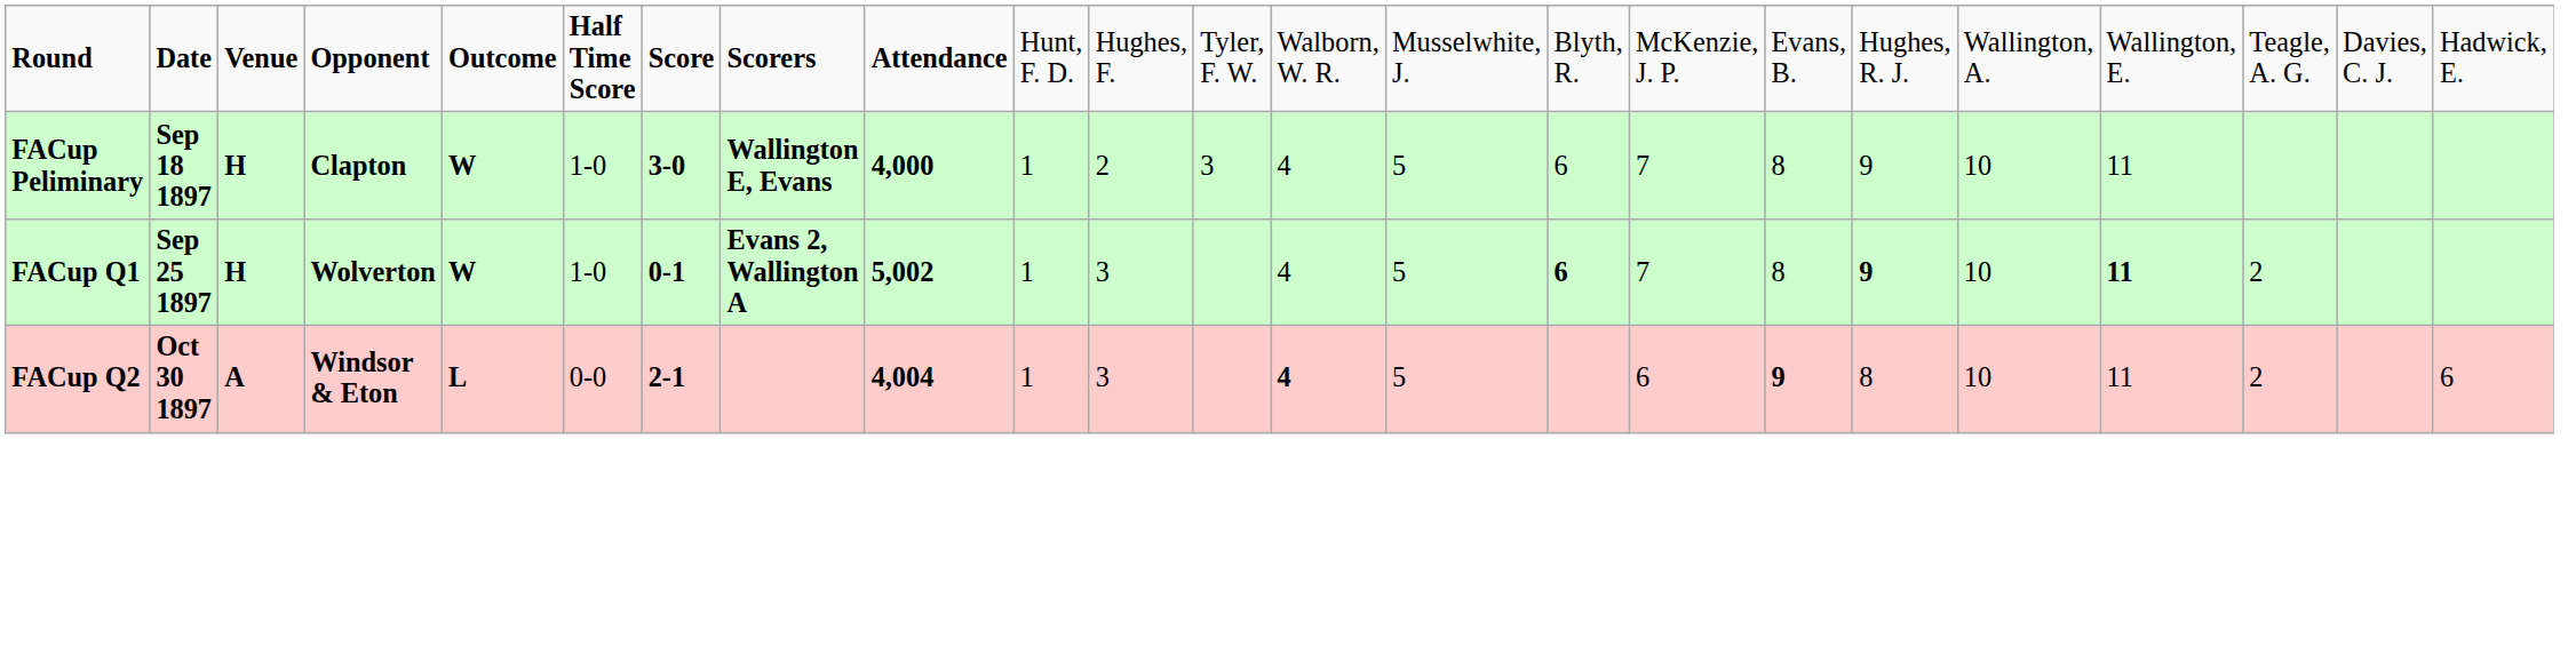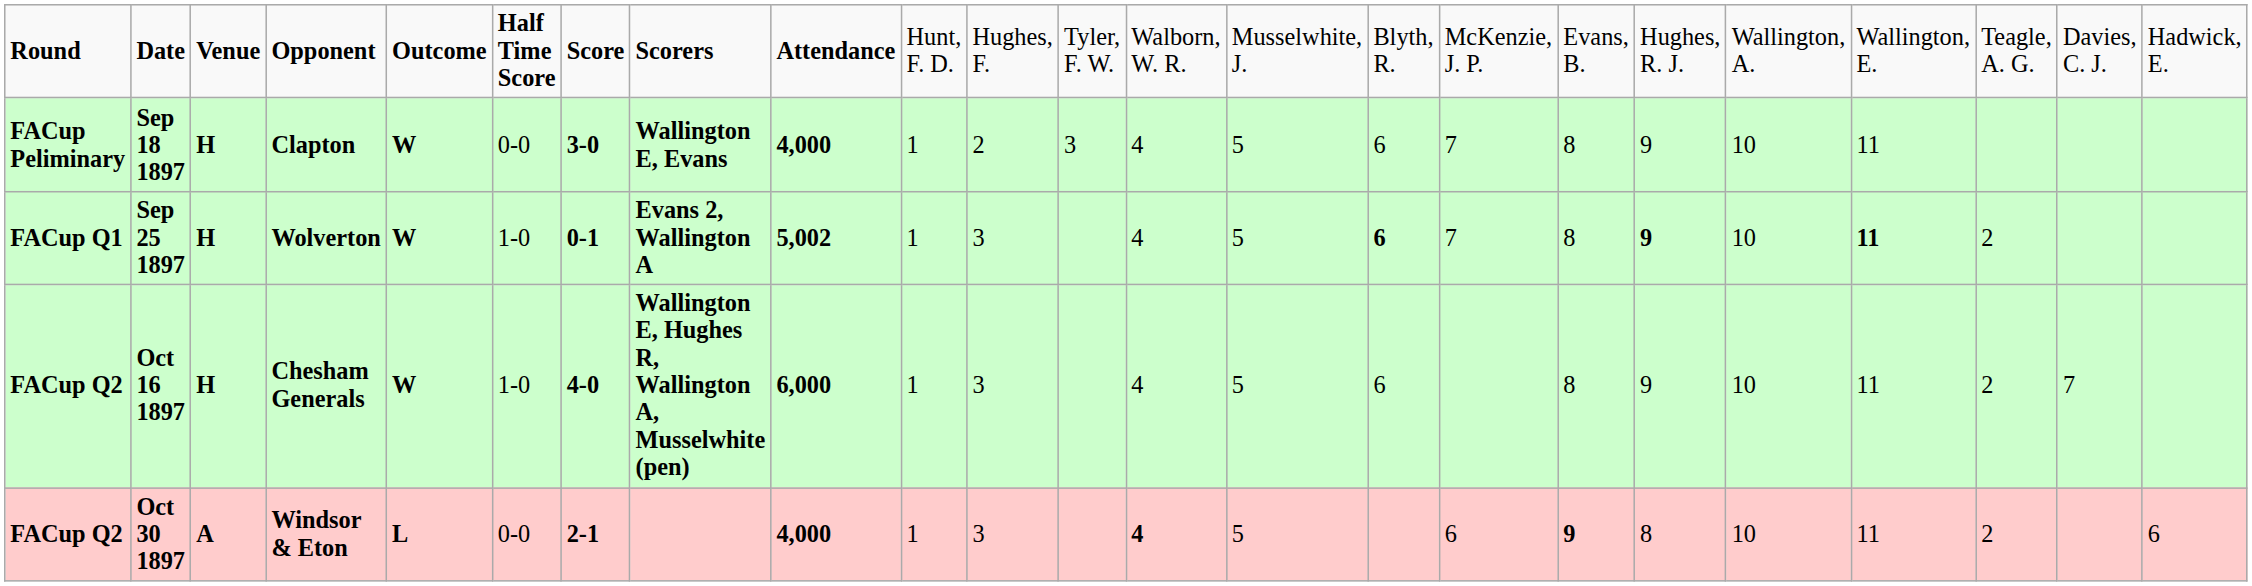Sep 18 1897 | column 6: 1-0 -> 0-0
+ row: FACup Q2 | Oct 16 1897 | H | Chesham Generals | W | 1-0 | 4-0 | Wallington E, Hughes R, Wallington A, Musselwhite (pen) | 6,000 | 1 | 3 | 4 | 5 | 6 | 8 | 9 | 10 | 11 | 2 | 7
Oct 30 1897 | column 9: 4,004 -> 4,000
